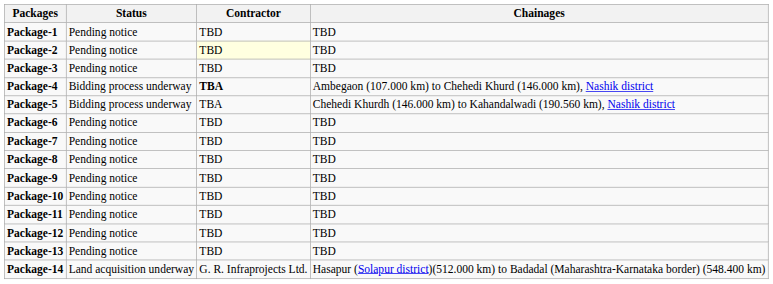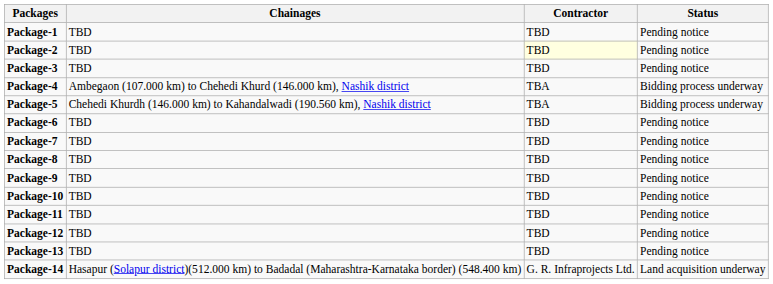columns swapped: Chainages <-> Status
Package-4 | Contractor: bold -> normal
